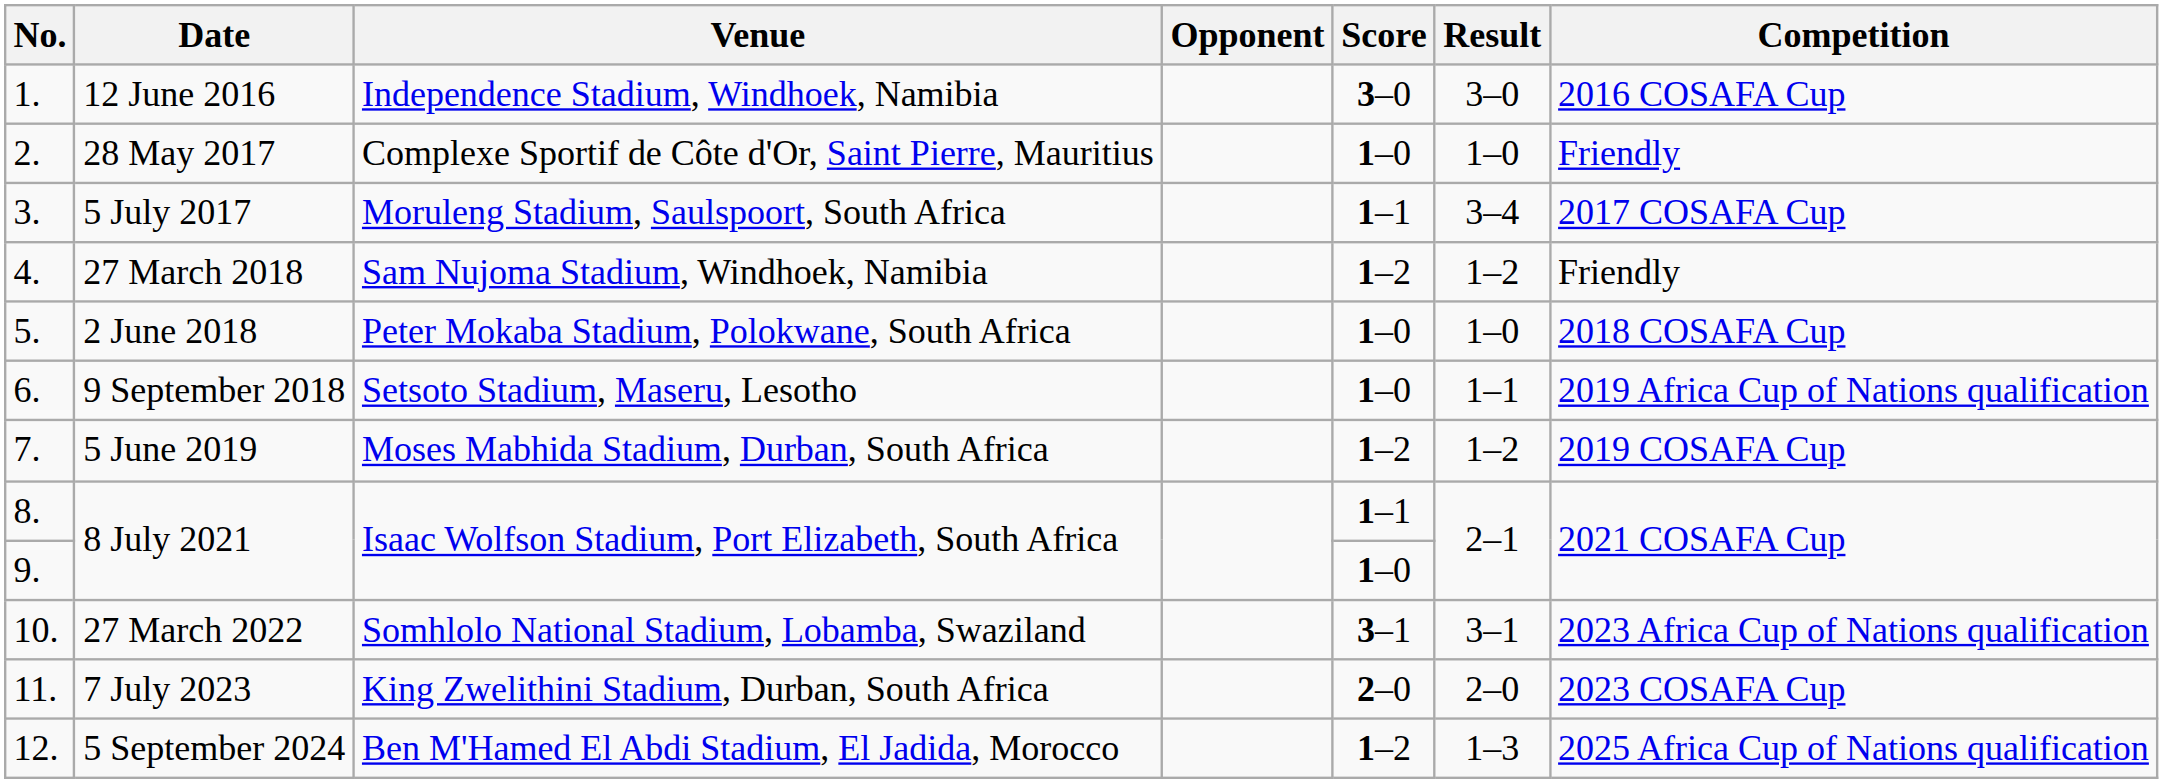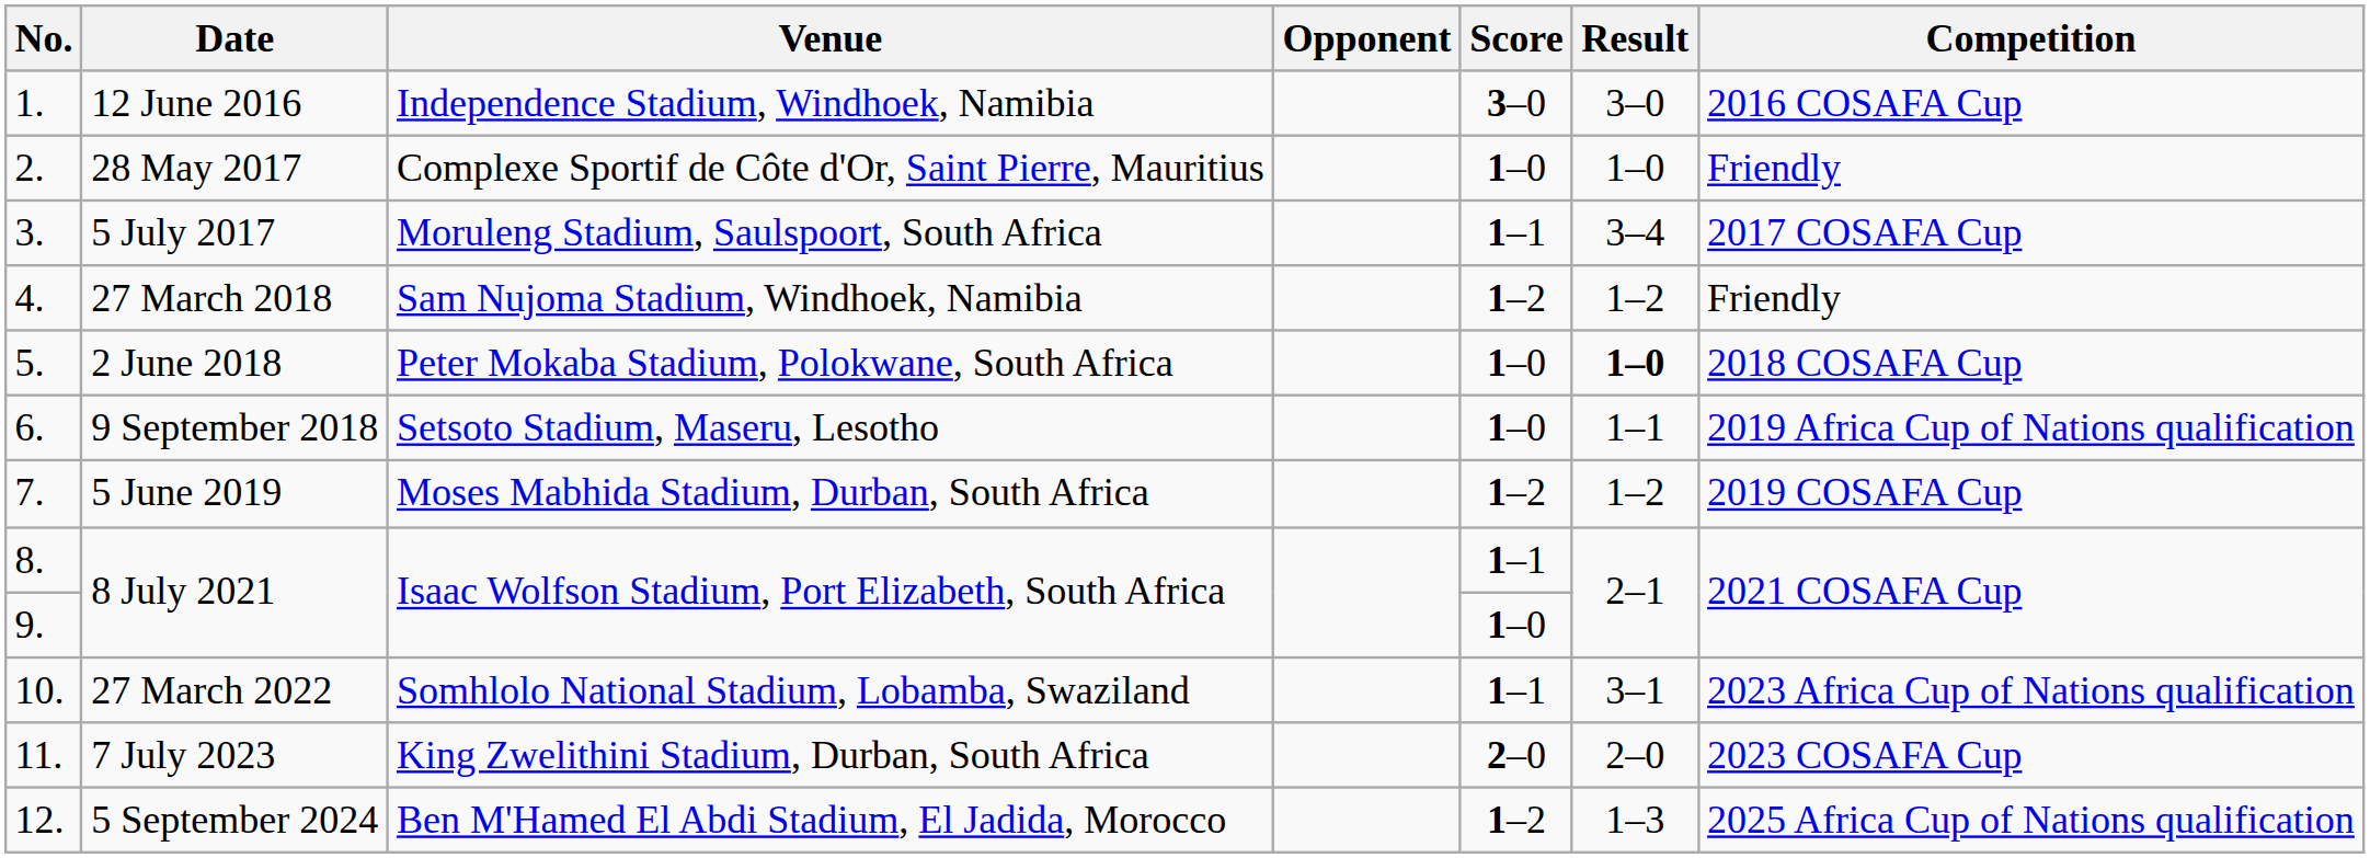2 June 2018 | Result: normal -> bold
27 March 2022 | Score: 3–1 -> 1–1
